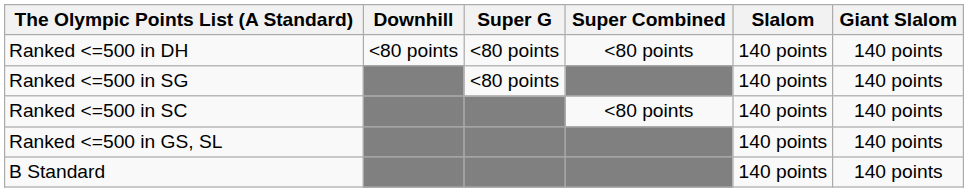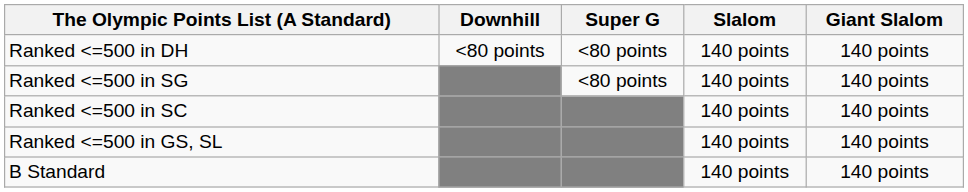- column: Super Combined | <80 points | <80 points
